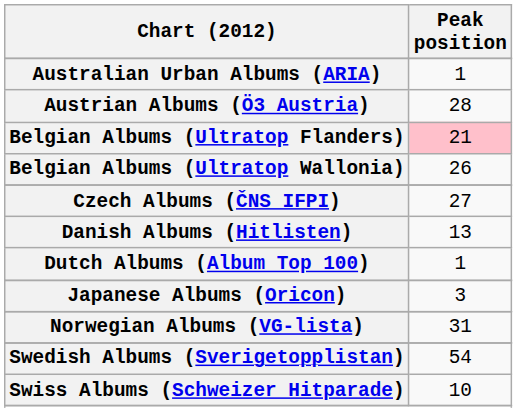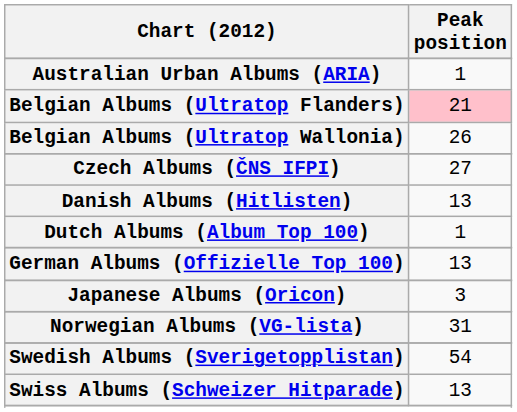- row: Austrian Albums (Ö3 Austria) | 28
+ row: German Albums (Offizielle Top 100) | 13
Swiss Albums (Schweizer Hitparade) | Peak position: 10 -> 13
